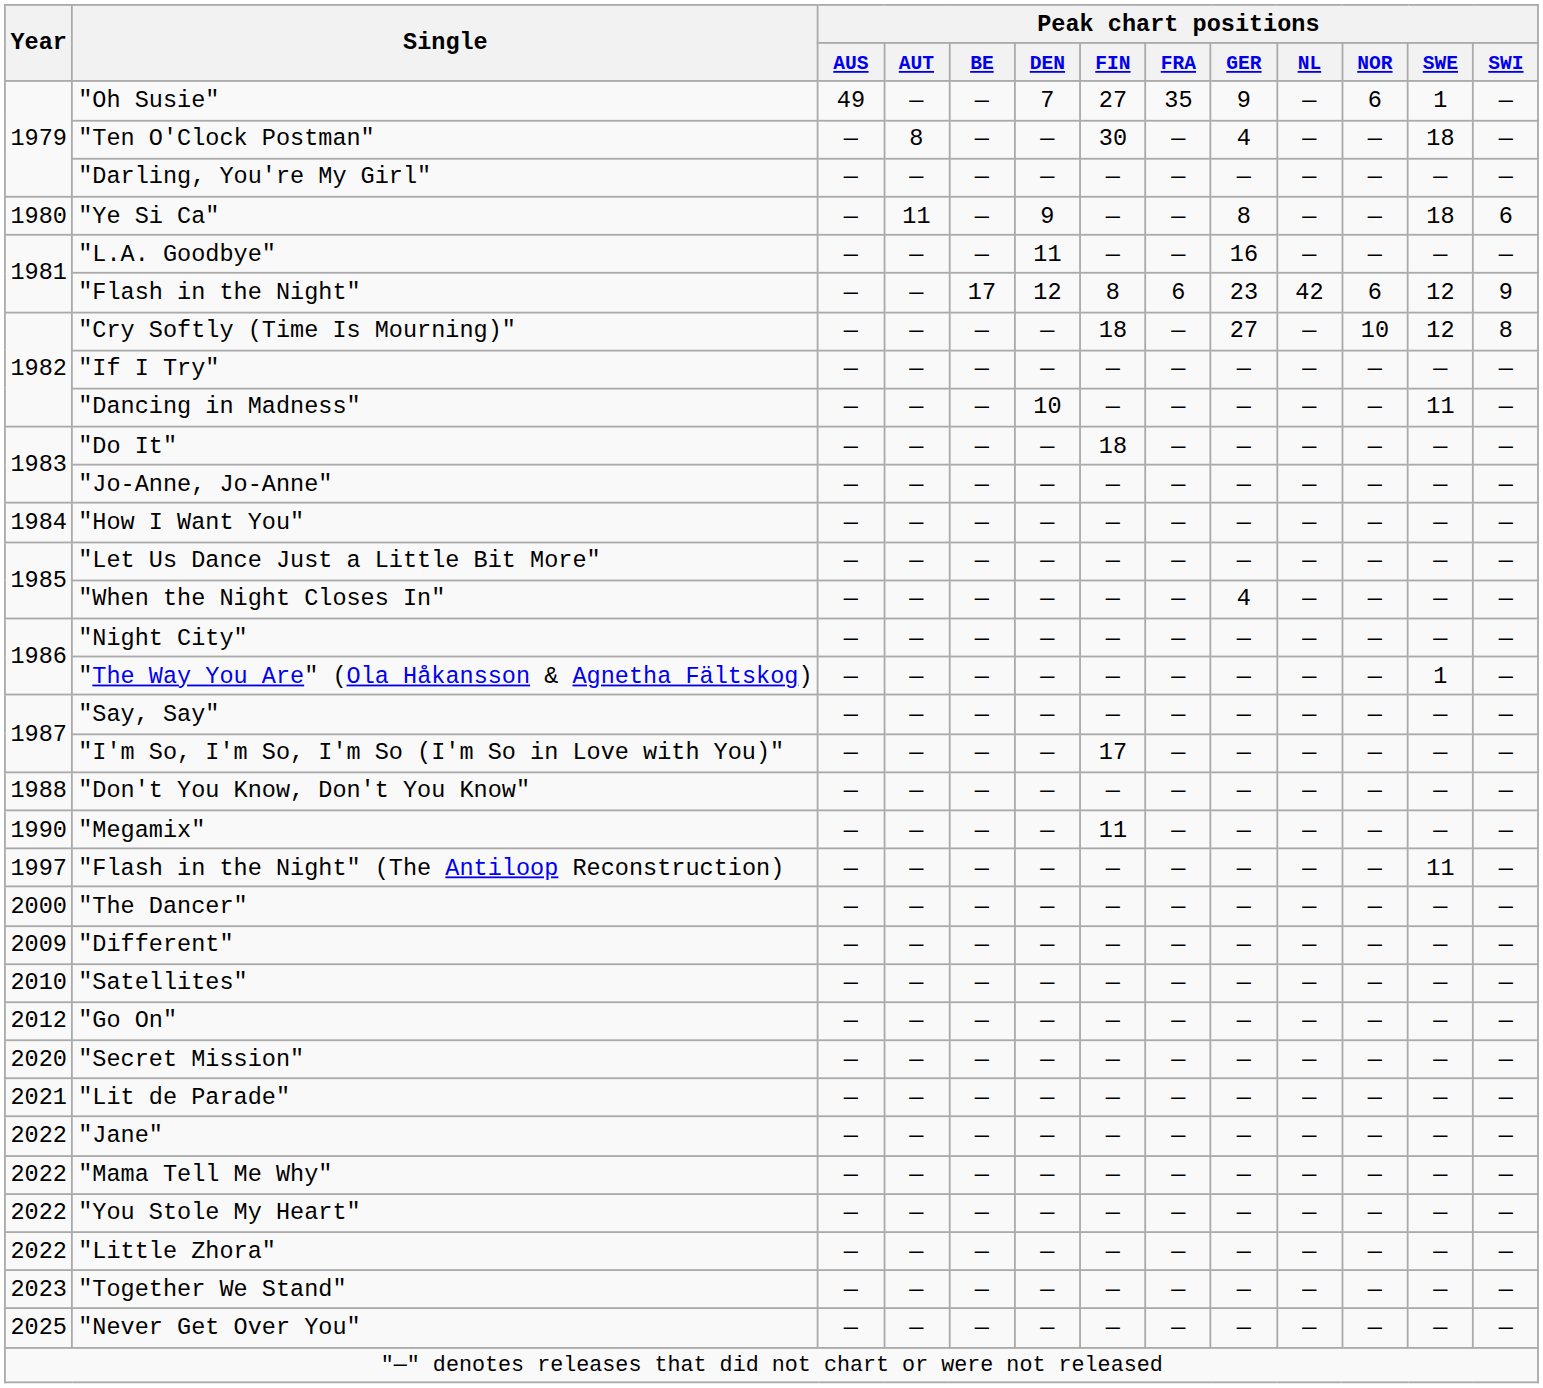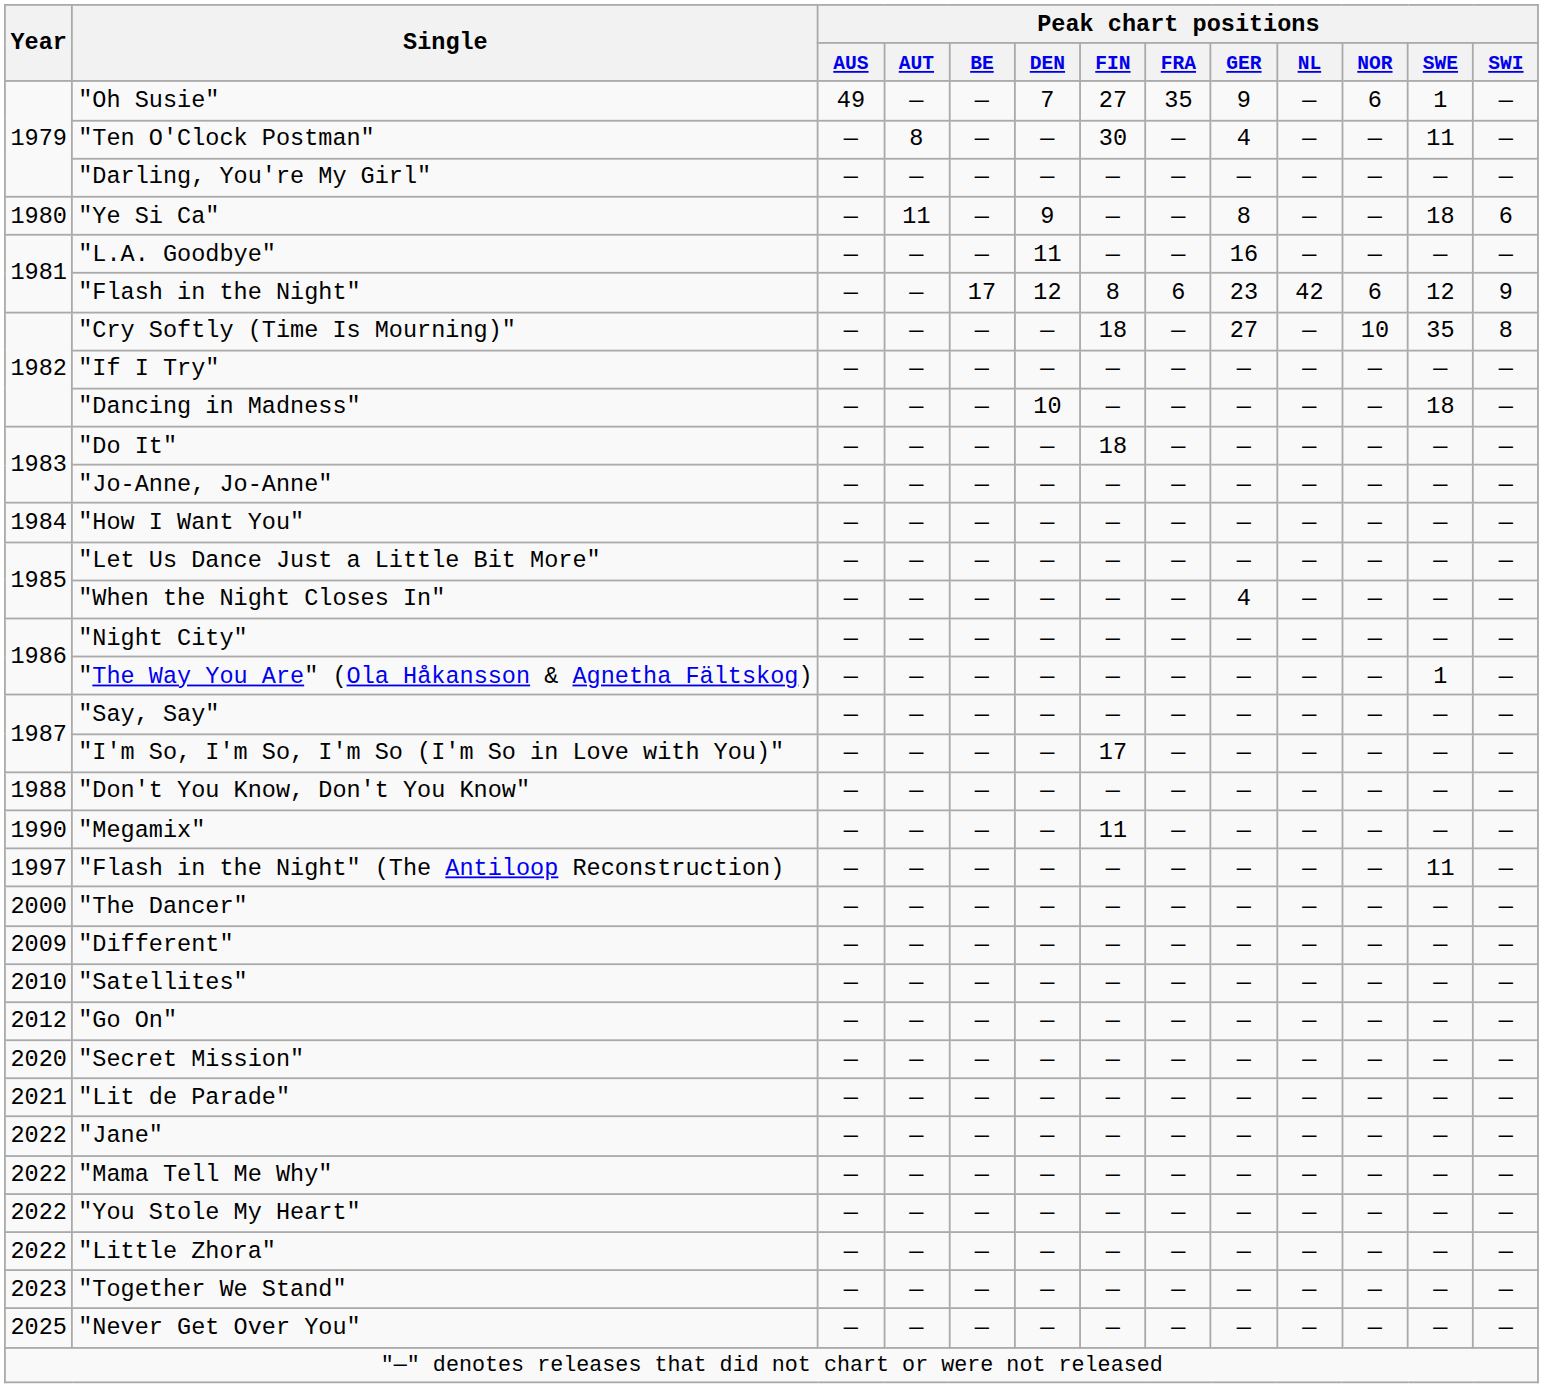"Ten O'Clock Postman" | Peak chart positions / SWE: 18 -> 11
"Cry Softly (Time Is Mourning)" | Peak chart positions / SWE: 12 -> 35
"Dancing in Madness" | Peak chart positions / SWE: 11 -> 18
